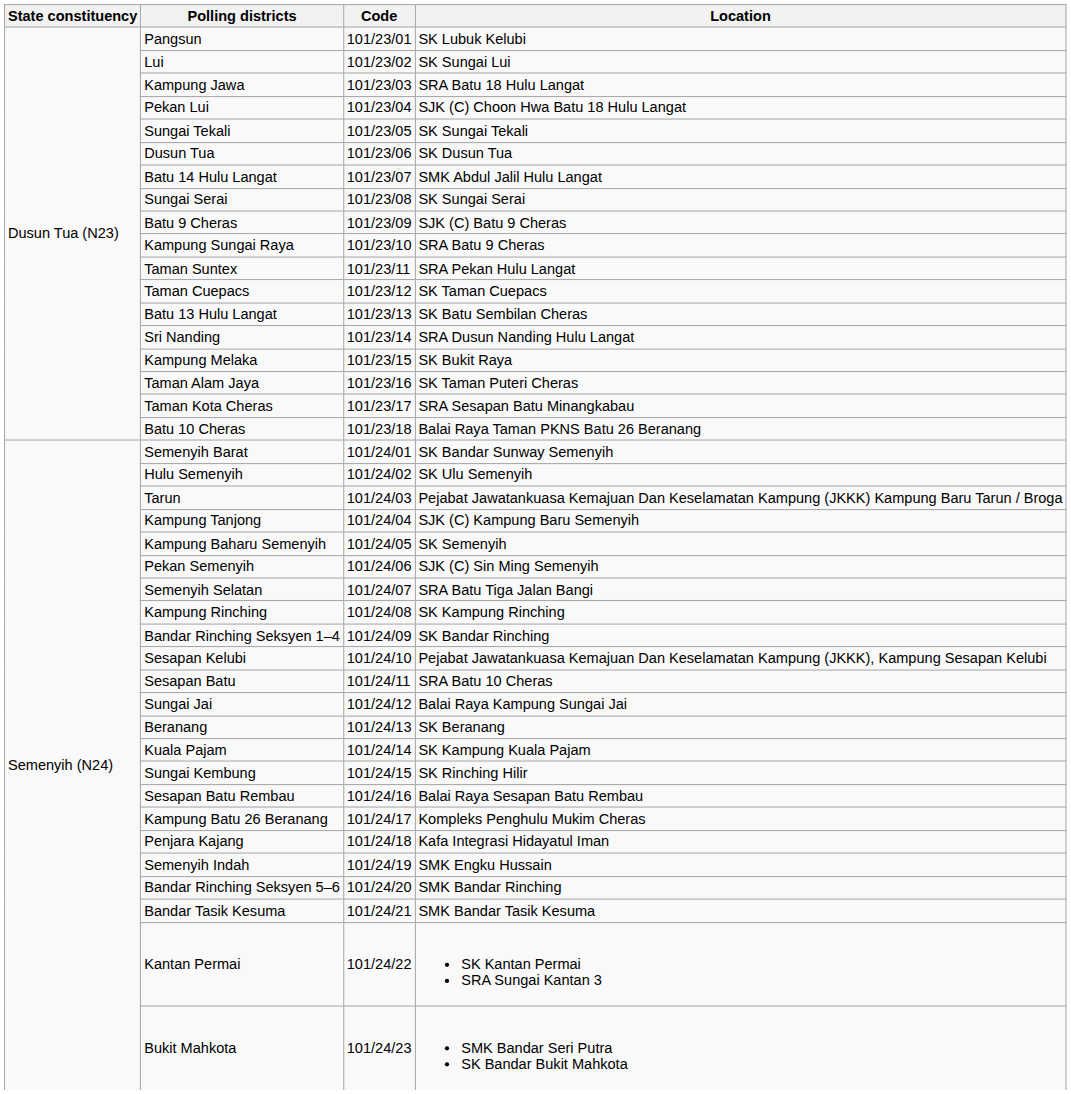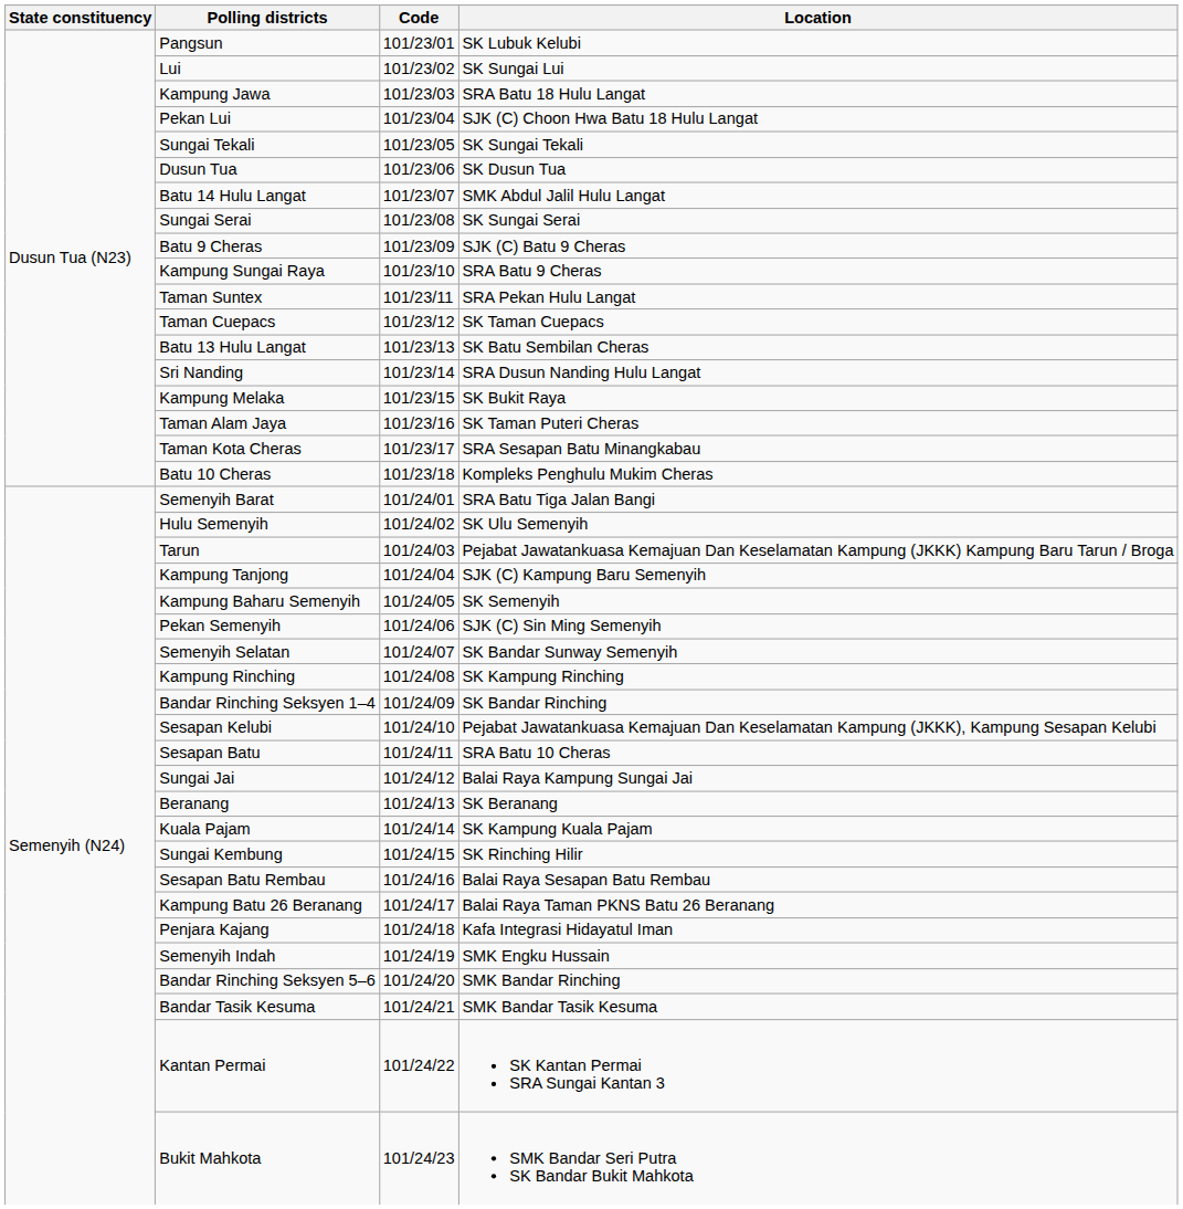Batu 10 Cheras | Location: Balai Raya Taman PKNS Batu 26 Beranang -> Kompleks Penghulu Mukim Cheras
Semenyih Barat | Location: SK Bandar Sunway Semenyih -> SRA Batu Tiga Jalan Bangi
Semenyih Selatan | Location: SRA Batu Tiga Jalan Bangi -> SK Bandar Sunway Semenyih
Kampung Batu 26 Beranang | Location: Kompleks Penghulu Mukim Cheras -> Balai Raya Taman PKNS Batu 26 Beranang
